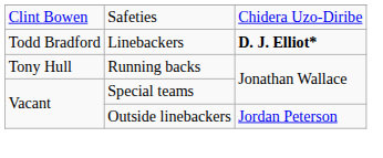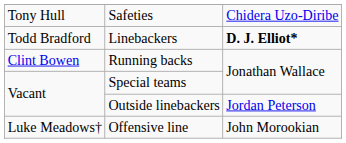Safeties | column 1: Clint Bowen -> Tony Hull
Running backs | column 1: Tony Hull -> Clint Bowen
+ row: Luke Meadows† | Offensive line | John Morookian
